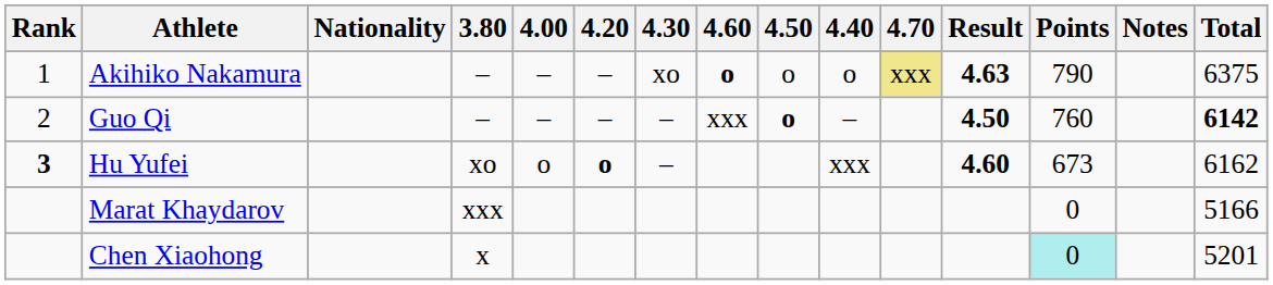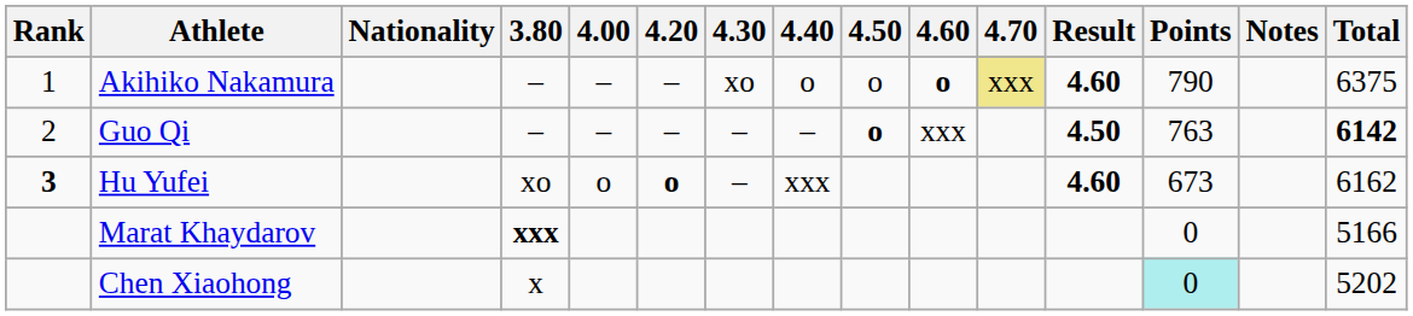columns swapped: 4.40 <-> 4.60
Akihiko Nakamura | Result: 4.63 -> 4.60
Guo Qi | Points: 760 -> 763
Marat Khaydarov | 3.80: normal -> bold
Chen Xiaohong | Total: 5201 -> 5202
